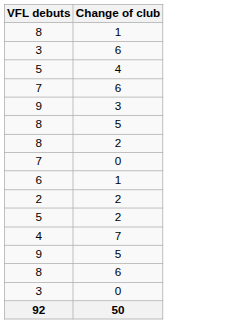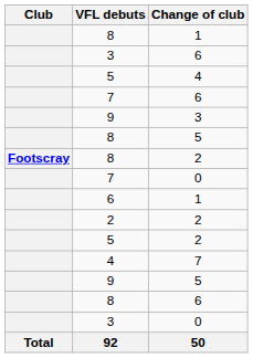+ column: Club | Footscray | Total
